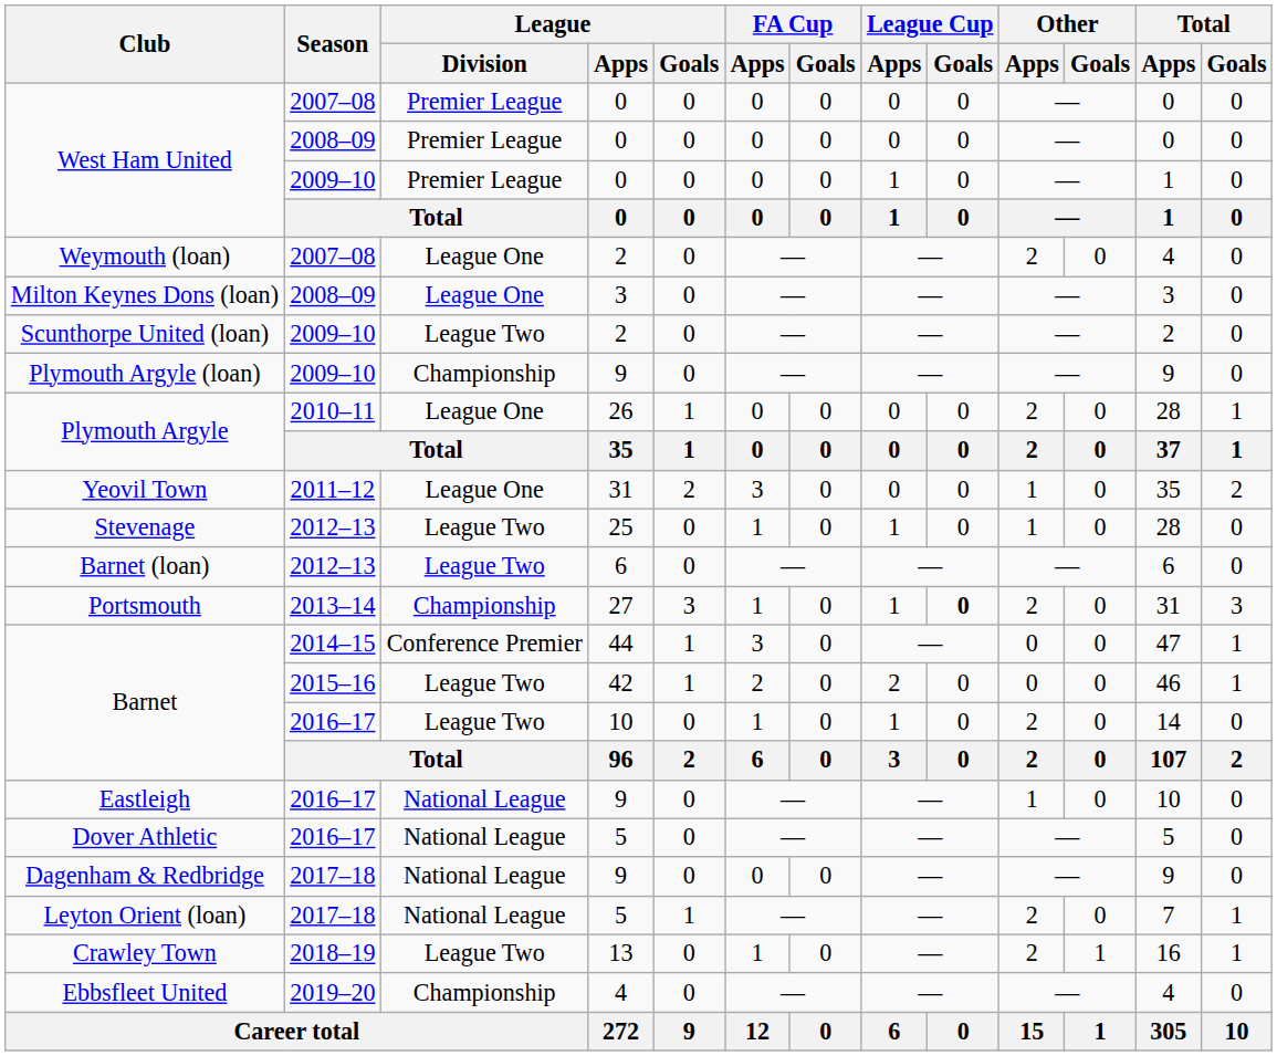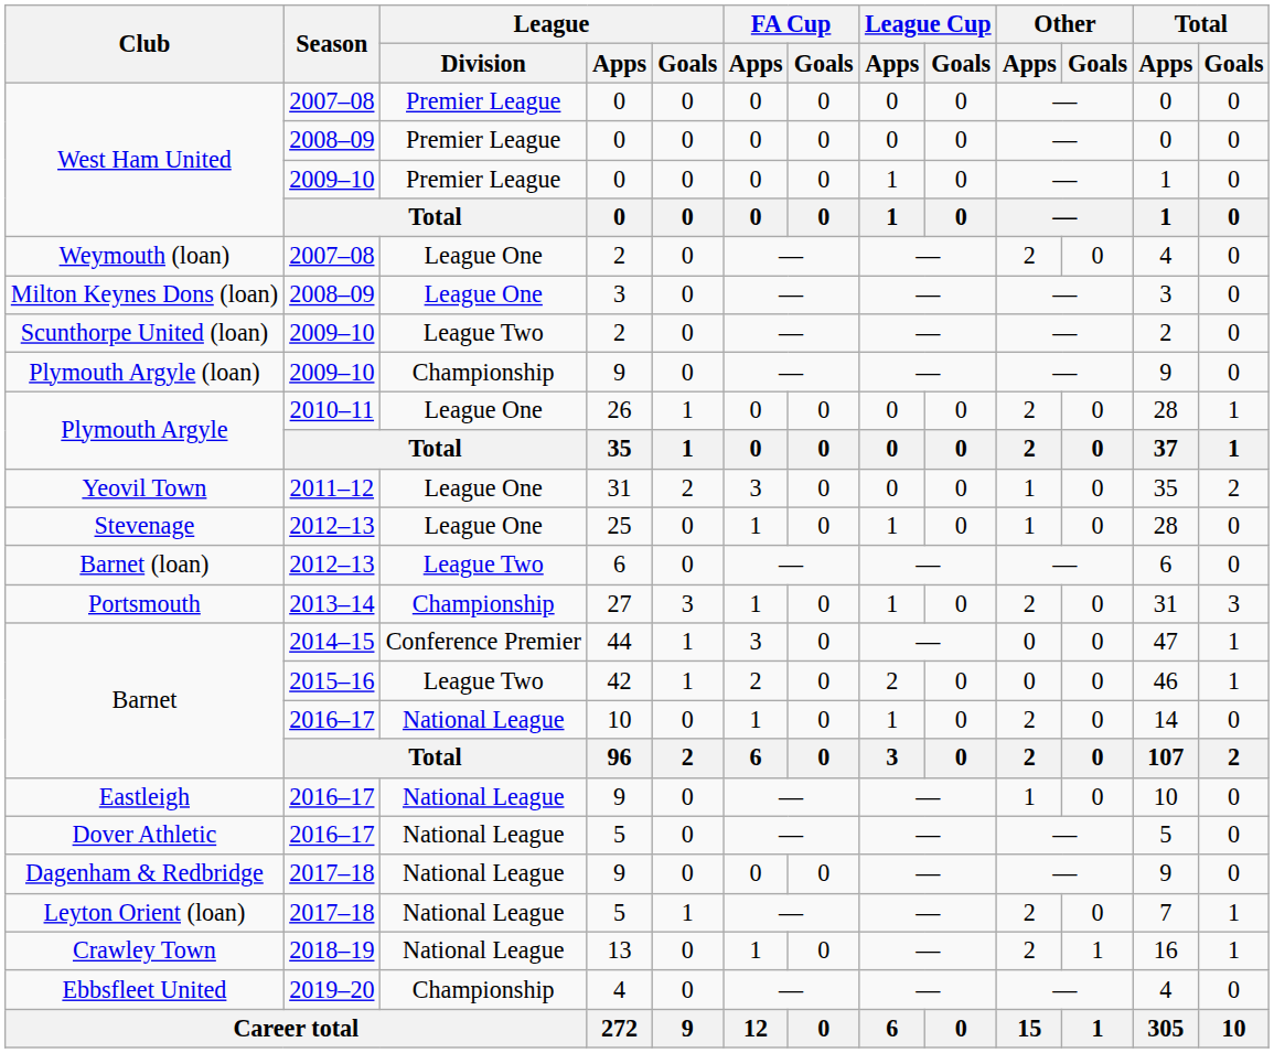Stevenage | League / Division: League Two -> League One
Portsmouth | League Cup / Goals: bold -> normal
Barnet / 2016–17 | League / Division: League Two -> National League
Crawley Town | League / Division: League Two -> National League
